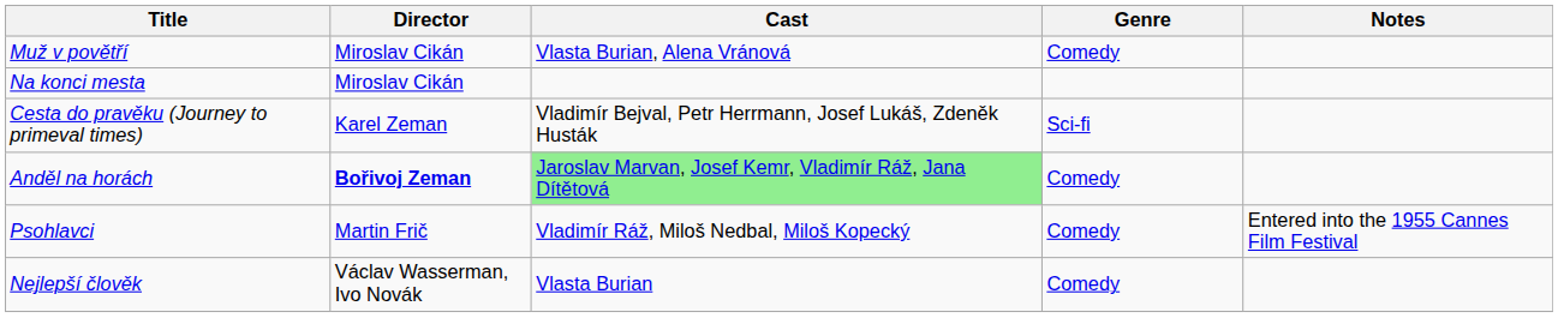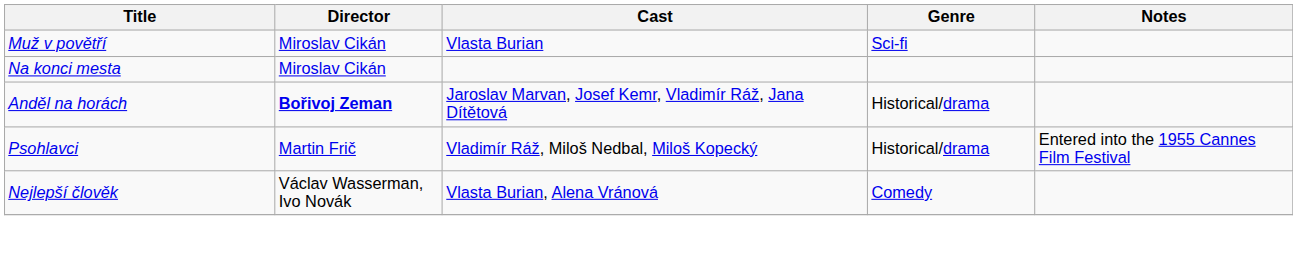Muž v povětří | Cast: Vlasta Burian, Alena Vránová -> Vlasta Burian
Muž v povětří | Genre: Comedy -> Sci-fi
- row: Cesta do pravěku (Journey to primeval times) | Karel Zeman | Vladimír Bejval, Petr Herrmann, Josef Lukáš, Zdeněk Husták | Sci-fi
Anděl na horách | Cast: lightgreen background -> no background
Anděl na horách | Genre: Comedy -> Historical/drama
Psohlavci | Genre: Comedy -> Historical/drama
Nejlepší člověk | Cast: Vlasta Burian -> Vlasta Burian, Alena Vránová
